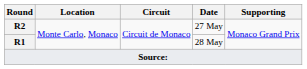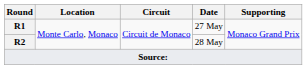27 May | Round: R2 -> R1
28 May | Round: R1 -> R2
